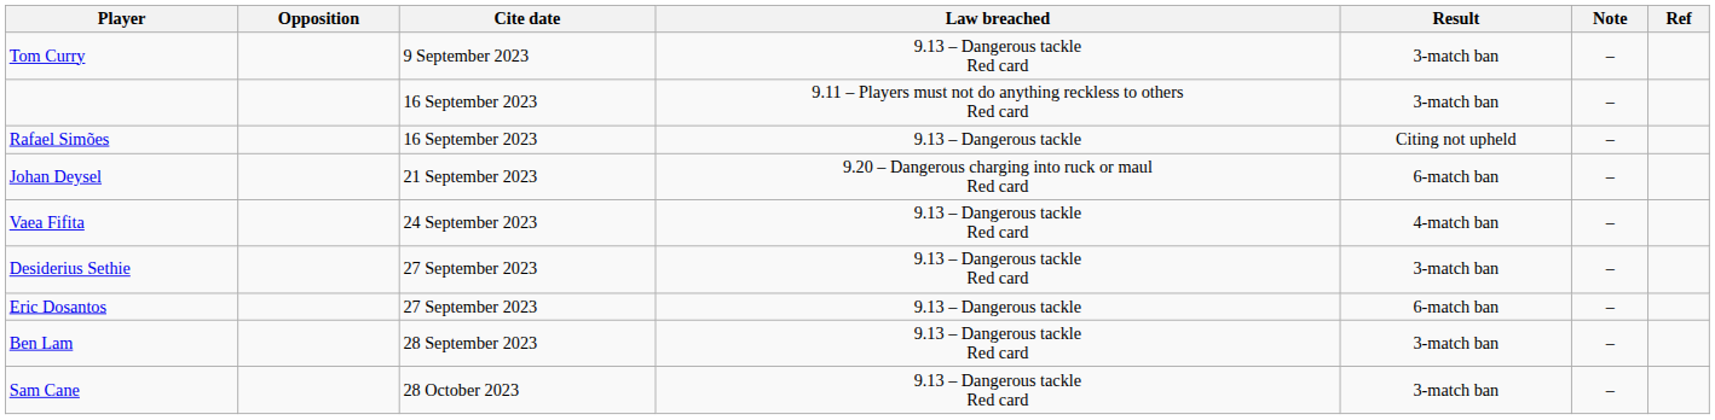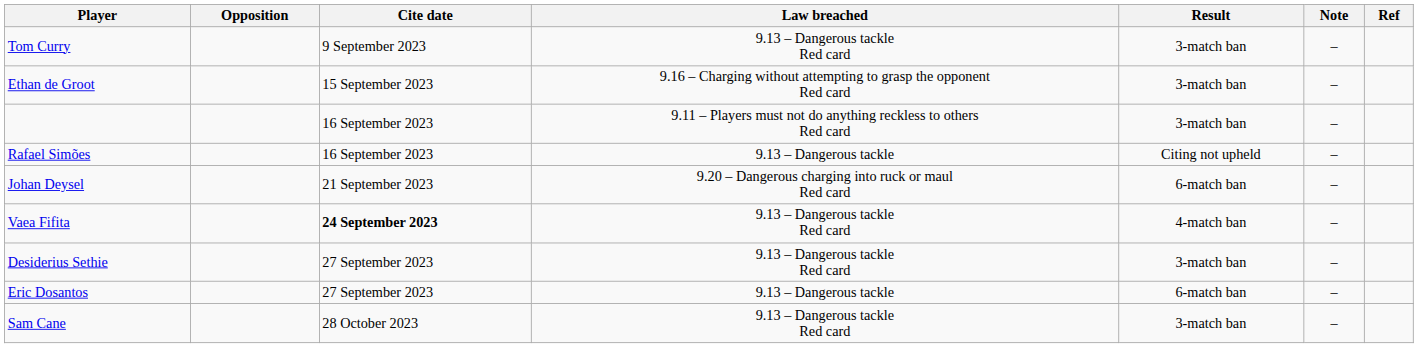+ row: Ethan de Groot | 15 September 2023 | 9.16 – Charging without attempting to grasp the opponent Red card | 3-match ban | –
Vaea Fifita | Cite date: normal -> bold
- row: Ben Lam | 28 September 2023 | 9.13 – Dangerous tackle Red card | 3-match ban | –
